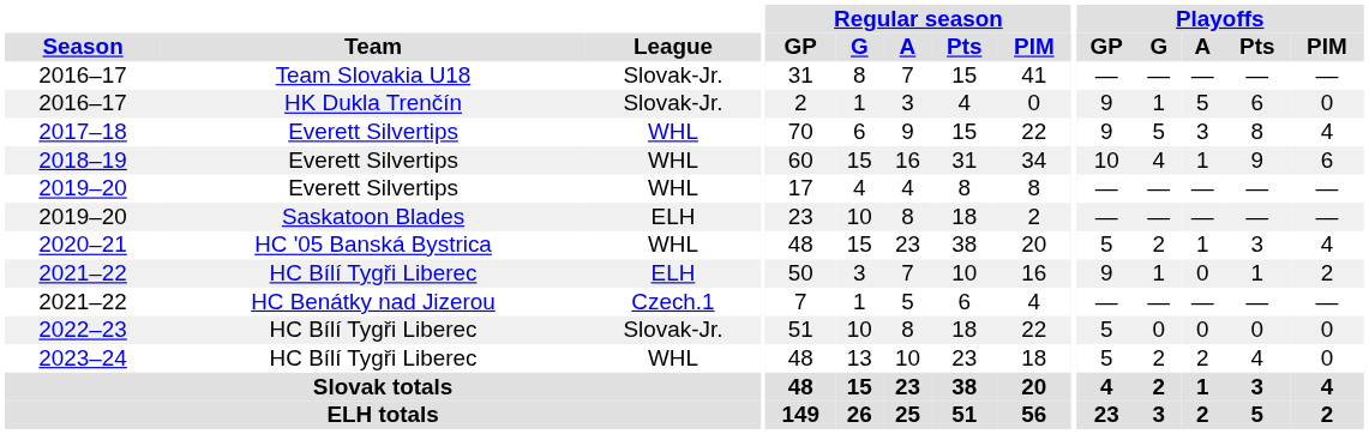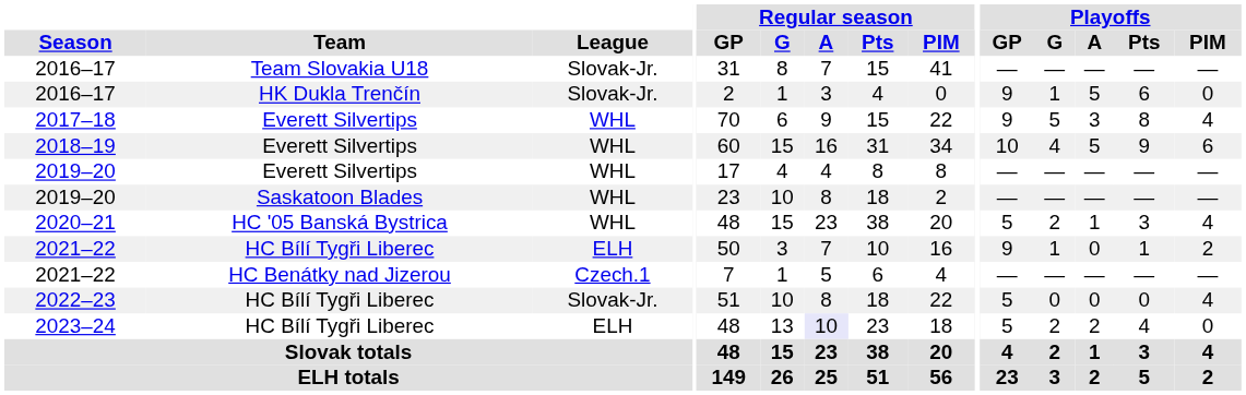2018–19 | Playoffs / A: 1 -> 5
2019–20 / Saskatoon Blades | League: ELH -> WHL
2022–23 | Playoffs / PIM: 0 -> 4
2023–24 | League: WHL -> ELH
2023–24 | Regular season / A: no background -> lavender background
